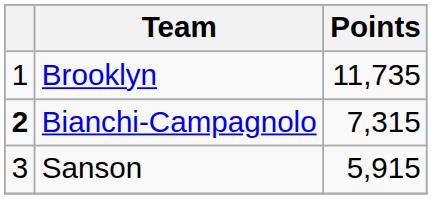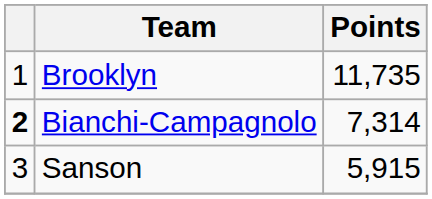Bianchi-Campagnolo | Points: 7,315 -> 7,314
